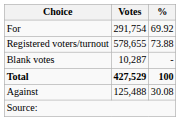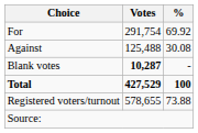rows swapped: Against <-> Registered voters/turnout
Blank votes | Votes: normal -> bold
